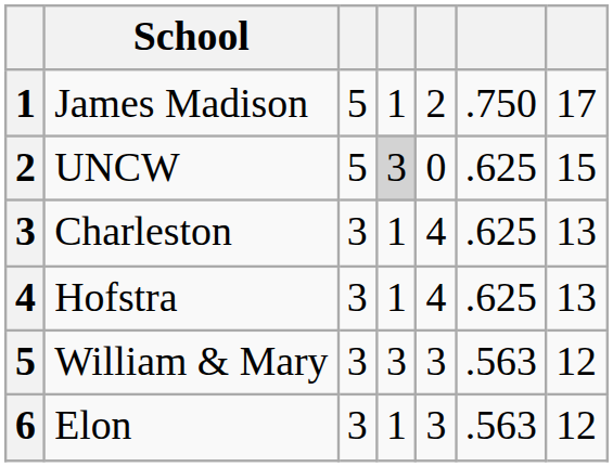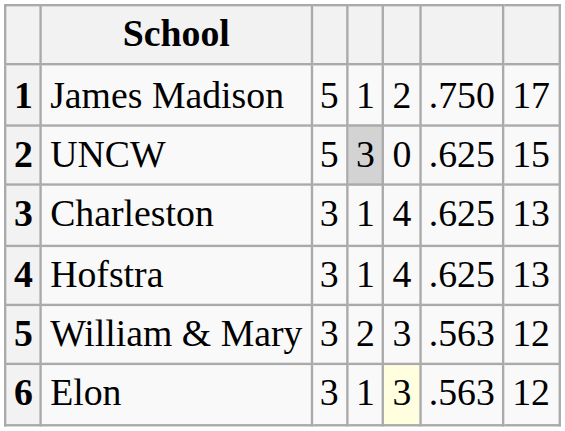William & Mary | column 4: 3 -> 2
Elon | column 5: no background -> lightyellow background
